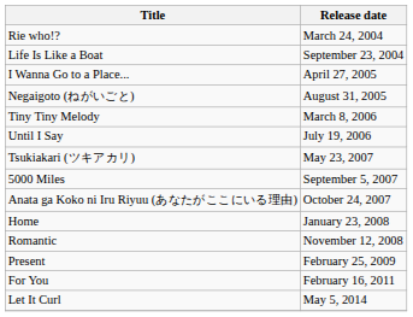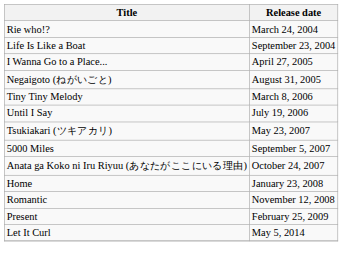- row: For You | February 16, 2011
